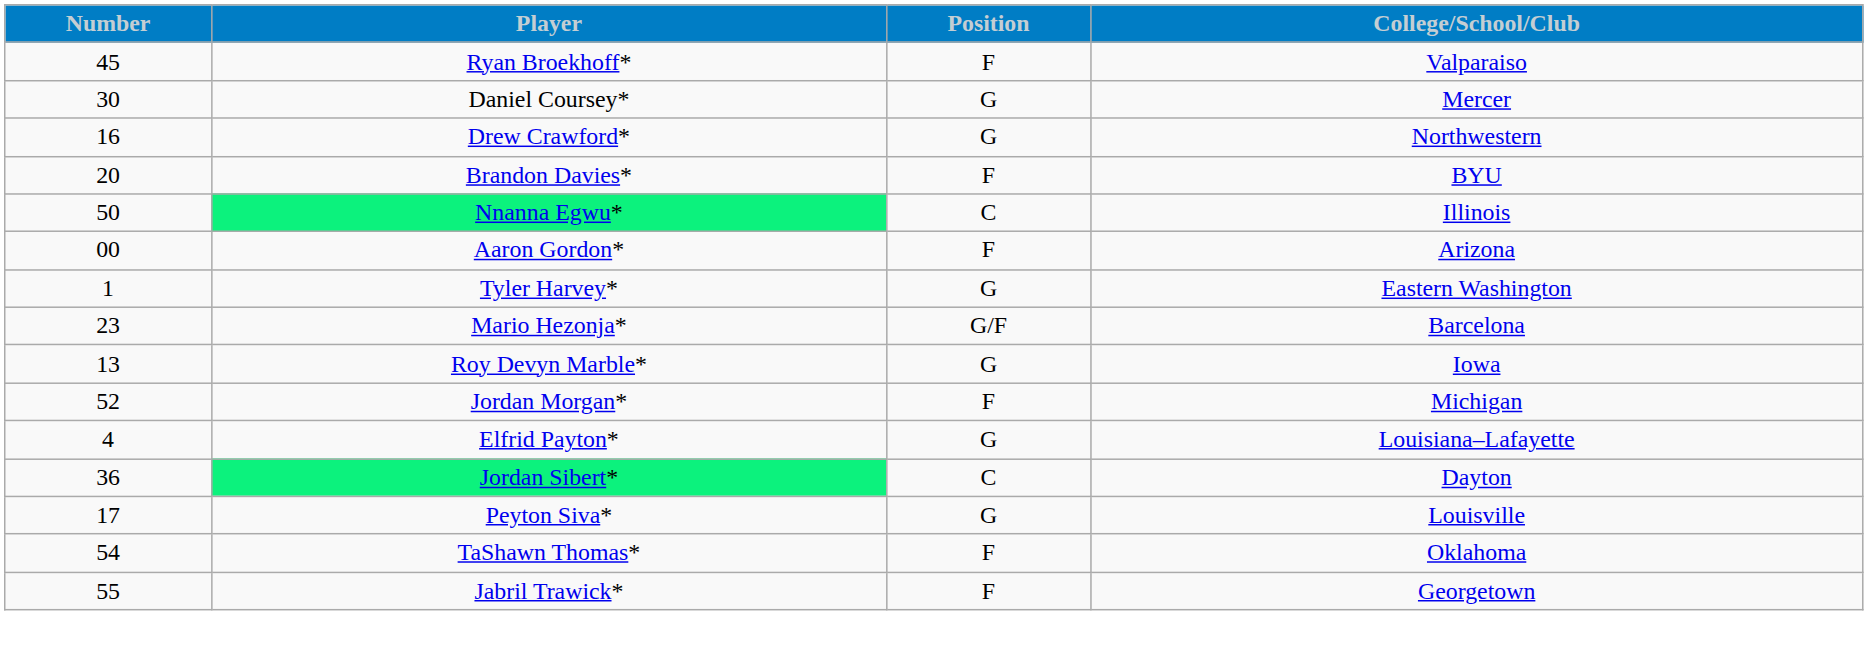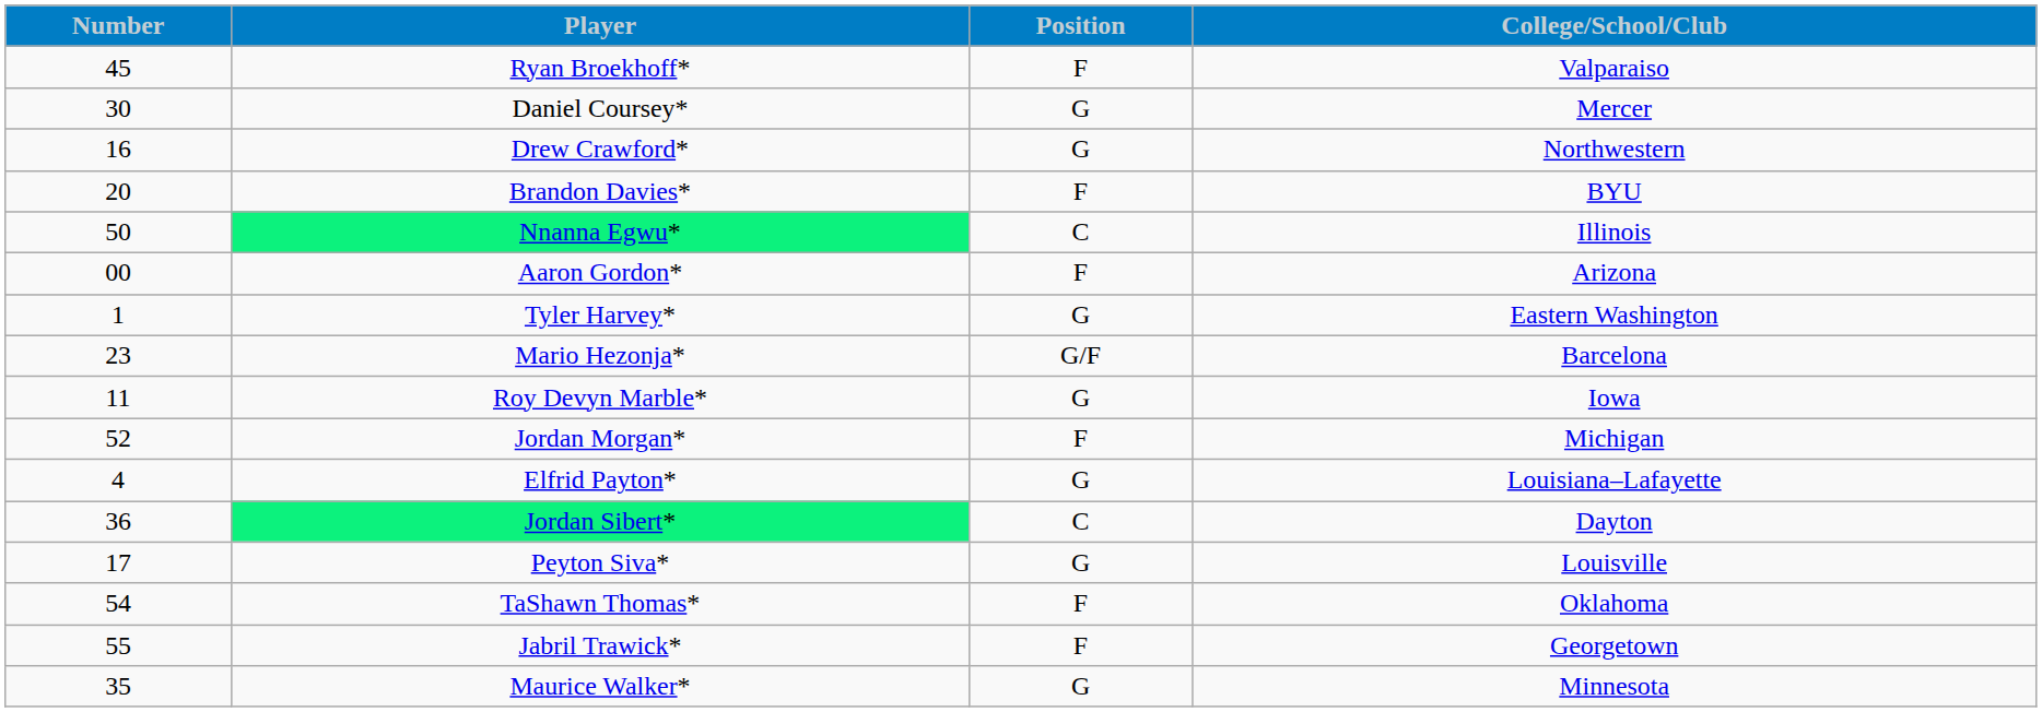Roy Devyn Marble* | Number: 13 -> 11
+ row: 35 | Maurice Walker* | G | Minnesota
